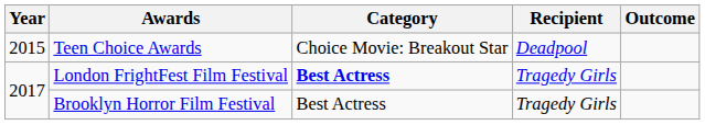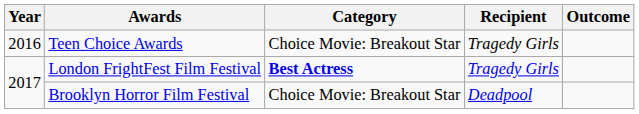Teen Choice Awards | Year: 2015 -> 2016
Teen Choice Awards | Recipient: Deadpool -> Tragedy Girls
Brooklyn Horror Film Festival | Category: Best Actress -> Choice Movie: Breakout Star
Brooklyn Horror Film Festival | Recipient: Tragedy Girls -> Deadpool
